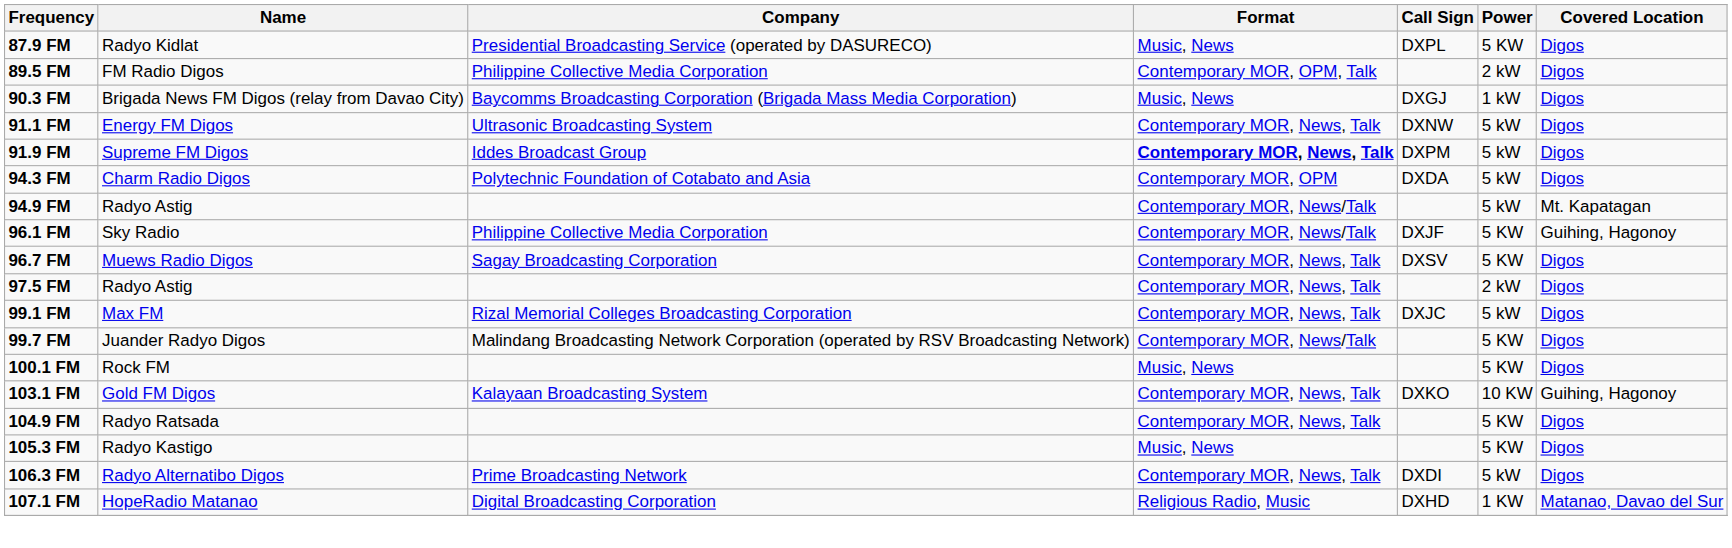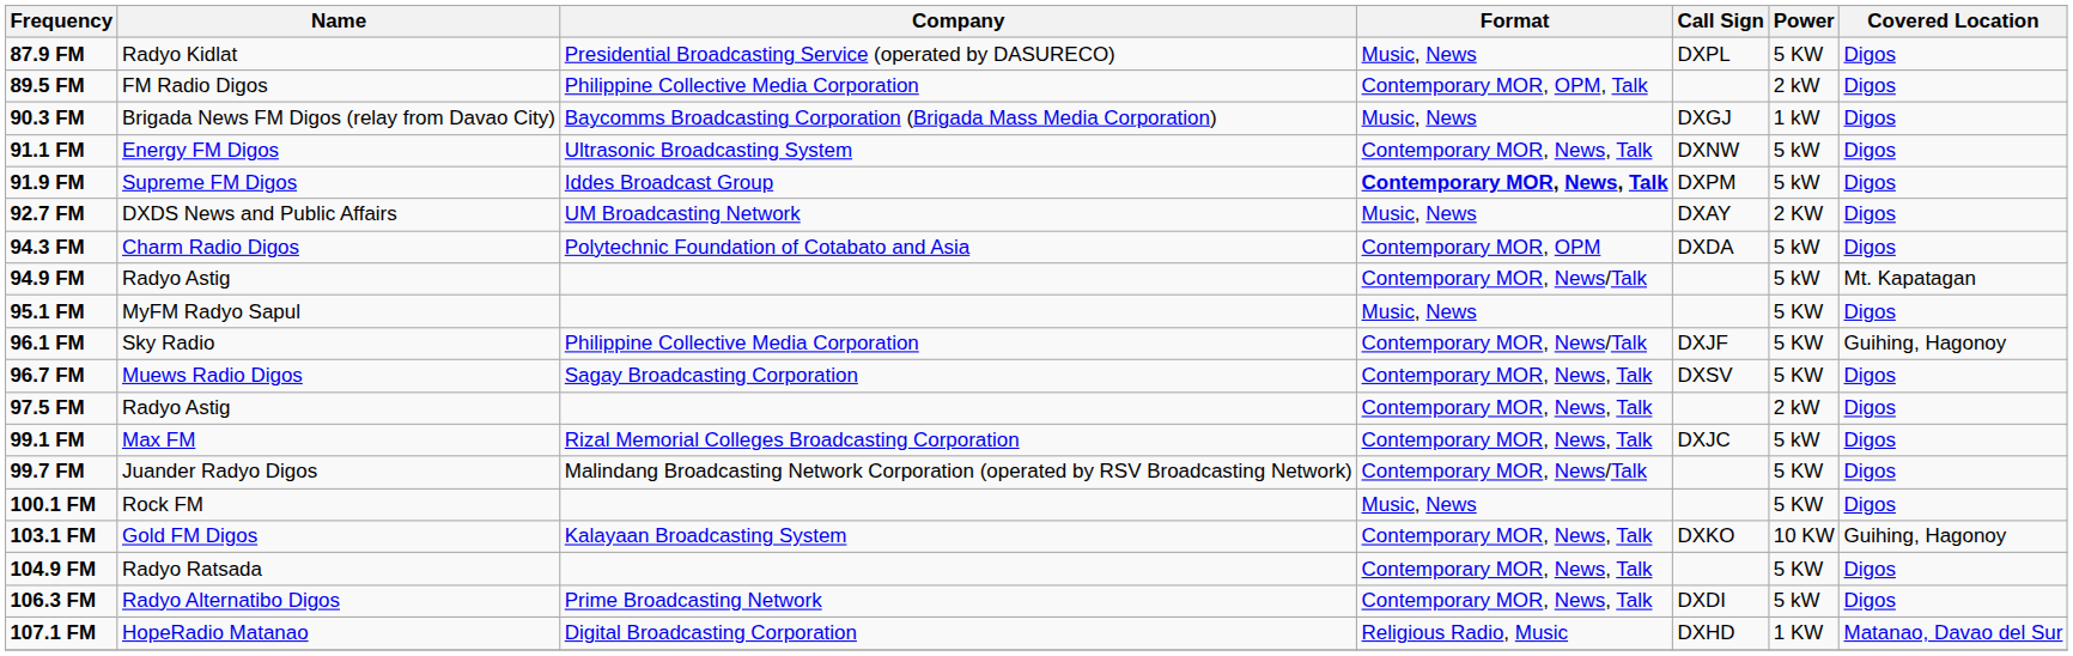+ row: 92.7 FM | DXDS News and Public Affairs | UM Broadcasting Network | Music, News | DXAY | 2 KW | Digos
+ row: 95.1 FM | MyFM Radyo Sapul | Music, News | 5 KW | Digos
- row: 105.3 FM | Radyo Kastigo | Music, News | 5 KW | Digos
